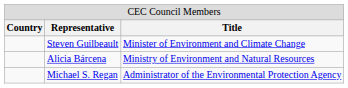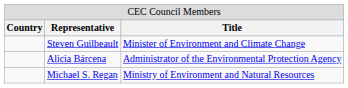Alicia Bárcena | column 3: Ministry of Environment and Natural Resources -> Administrator of the Environmental Protection Agency
Michael S. Regan | column 3: Administrator of the Environmental Protection Agency -> Ministry of Environment and Natural Resources
